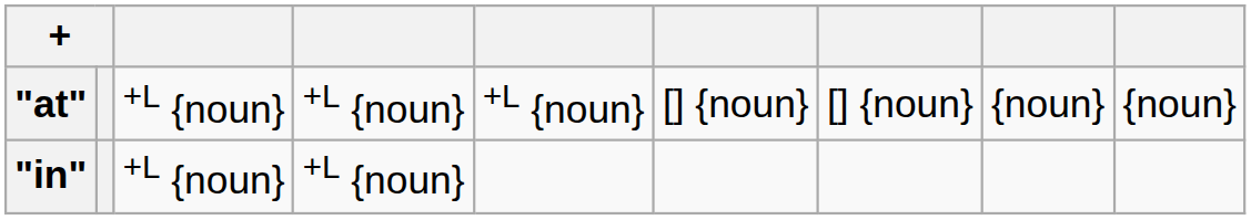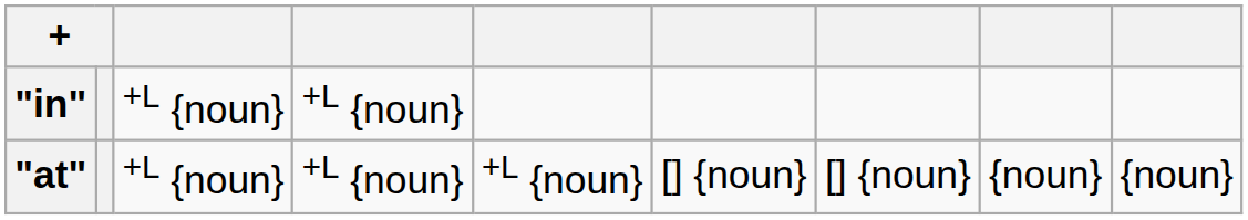rows swapped: "at" <-> "in"
